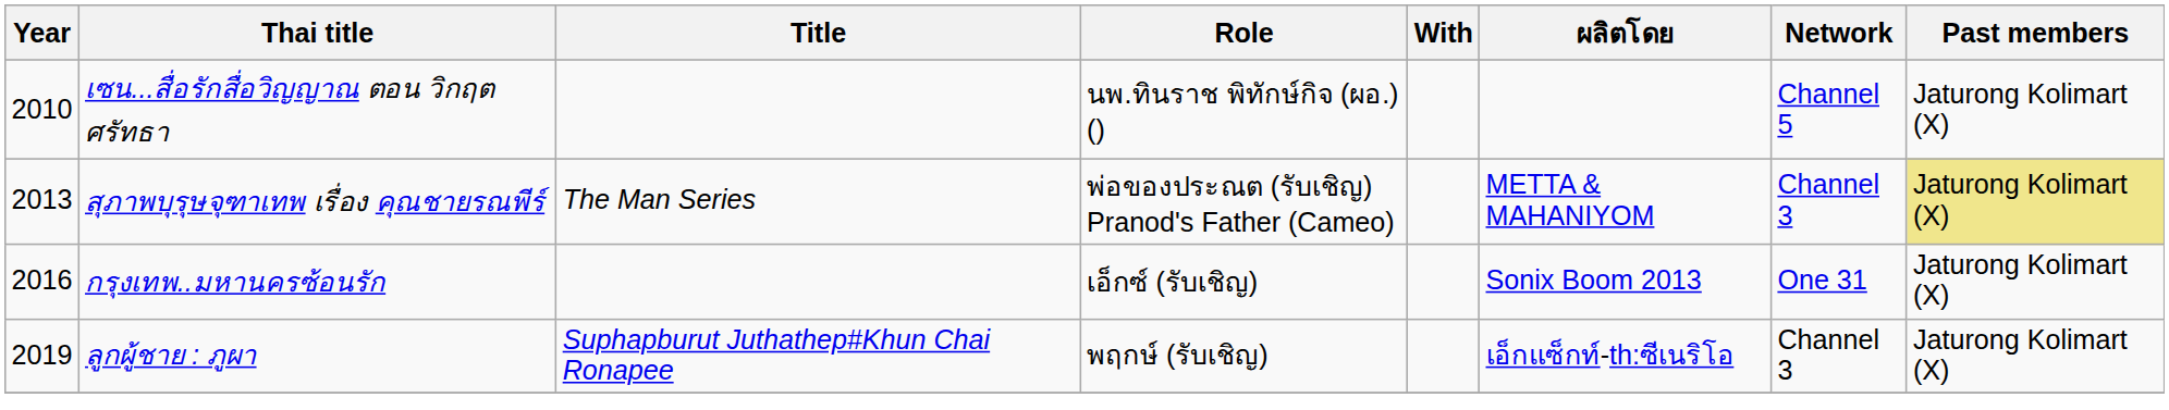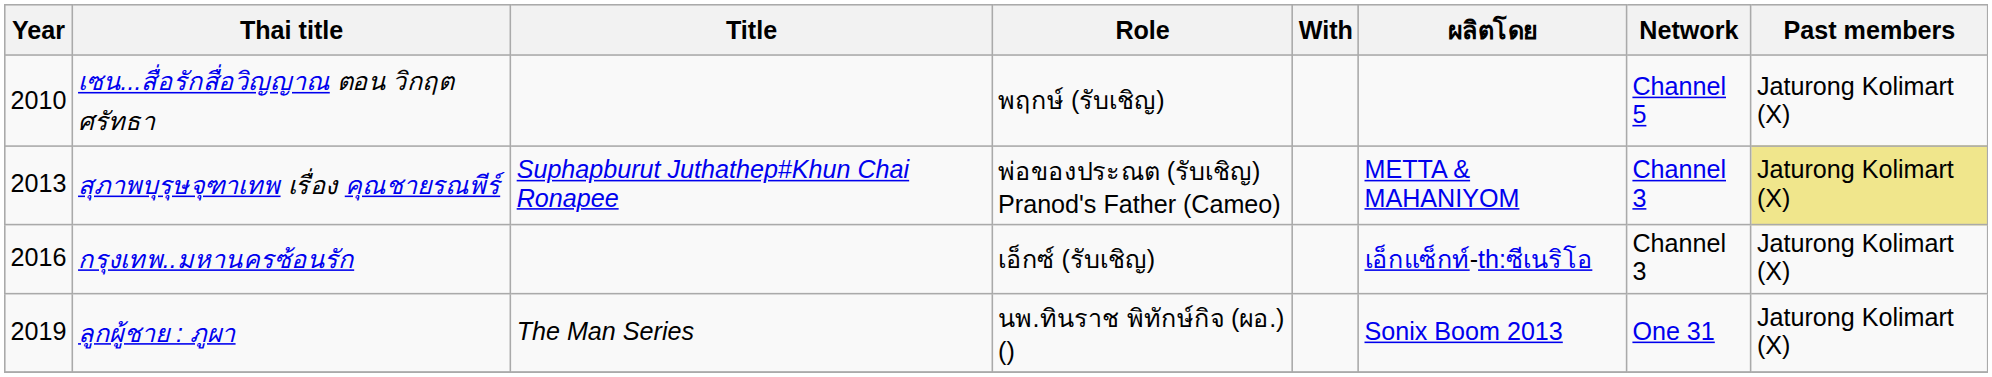เซน...สื่อรักสื่อวิญญาณ ตอน วิกฤตศรัทธา | Role: นพ.ทินราช พิทักษ์กิจ (ผอ.) () -> พฤกษ์ (รับเชิญ)
สุภาพบุรุษจุฑาเทพ เรื่อง คุณชายรณพีร์ | Title: The Man Series -> Suphapburut Juthathep#Khun Chai Ronapee
กรุงเทพ..มหานครซ้อนรัก | ผลิตโดย: Sonix Boom 2013 -> เอ็กแซ็กท์-th:ซีเนริโอ
กรุงเทพ..มหานครซ้อนรัก | Network: One 31 -> Channel 3
ลูกผู้ชาย : ภูผา | Title: Suphapburut Juthathep#Khun Chai Ronapee -> The Man Series
ลูกผู้ชาย : ภูผา | Role: พฤกษ์ (รับเชิญ) -> นพ.ทินราช พิทักษ์กิจ (ผอ.) ()
ลูกผู้ชาย : ภูผา | ผลิตโดย: เอ็กแซ็กท์-th:ซีเนริโอ -> Sonix Boom 2013
ลูกผู้ชาย : ภูผา | Network: Channel 3 -> One 31
